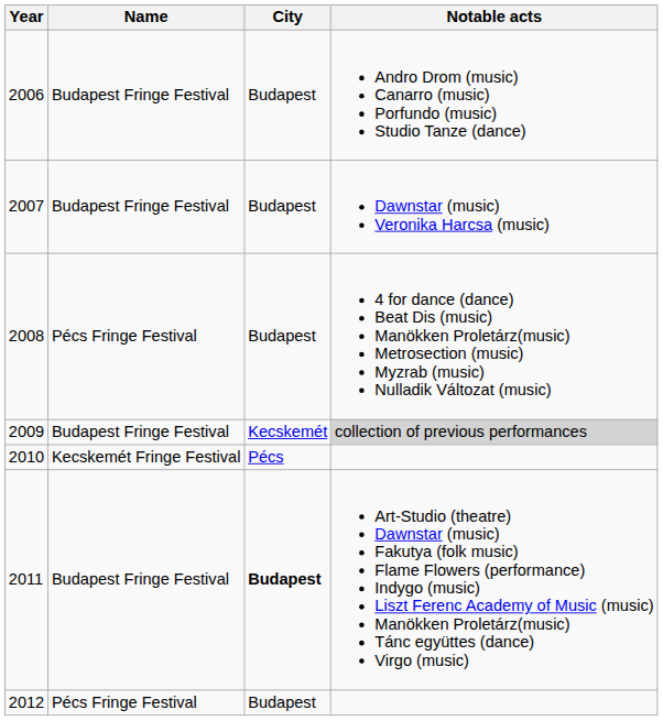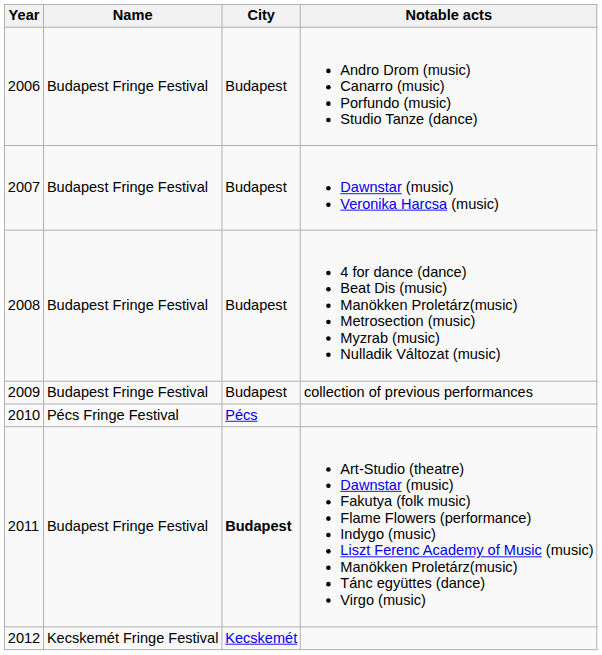2008 | Name: Pécs Fringe Festival -> Budapest Fringe Festival
2009 | City: Kecskemét -> Budapest
2009 | Notable acts: lightgrey background -> no background
2010 | Name: Kecskemét Fringe Festival -> Pécs Fringe Festival
2012 | Name: Pécs Fringe Festival -> Kecskemét Fringe Festival
2012 | City: Budapest -> Kecskemét
